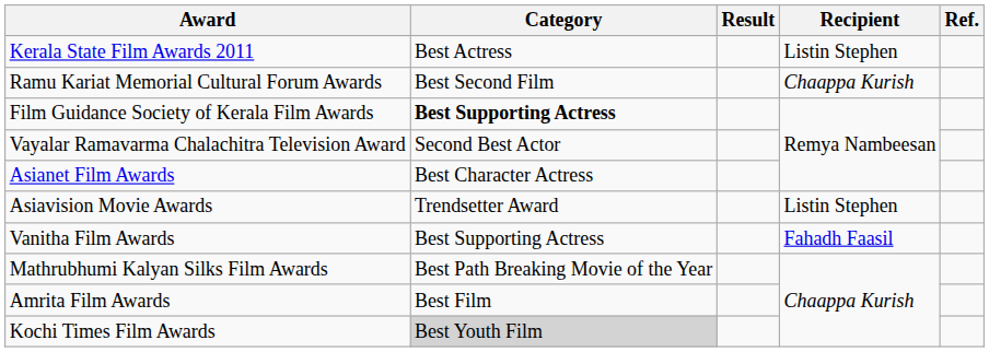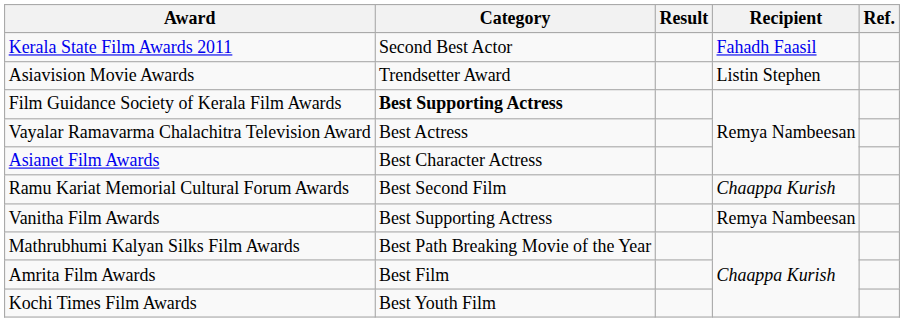Kerala State Film Awards 2011 | Category: Best Actress -> Second Best Actor
Kerala State Film Awards 2011 | Recipient: Listin Stephen -> Fahadh Faasil
rows swapped: Ramu Kariat Memorial Cultural Forum Awards <-> Asiavision Movie Awards
Vayalar Ramavarma Chalachitra Television Award | Category: Second Best Actor -> Best Actress
Vanitha Film Awards | Recipient: Fahadh Faasil -> Remya Nambeesan
Kochi Times Film Awards | Category: lightgrey background -> no background
